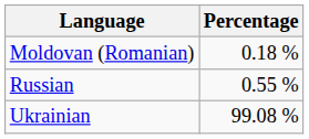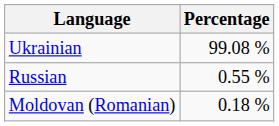rows swapped: Ukrainian <-> Moldovan (Romanian)
